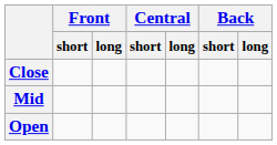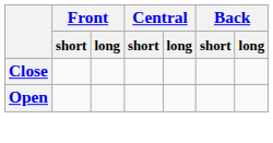- row: Mid
